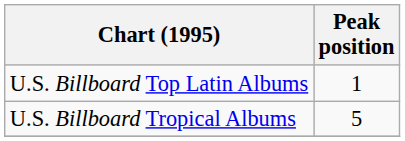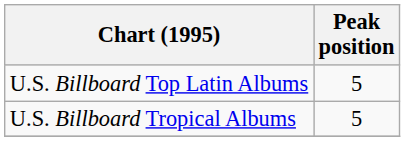U.S. Billboard Top Latin Albums | Peak position: 1 -> 5
